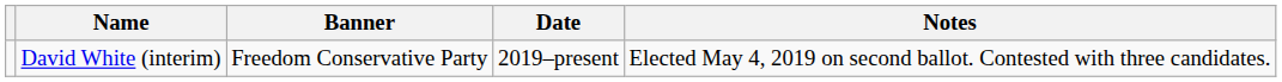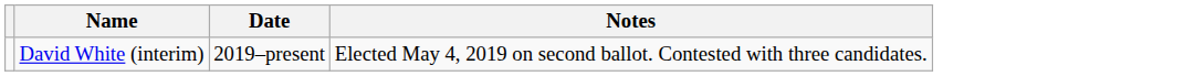- column: Banner | Freedom Conservative Party
